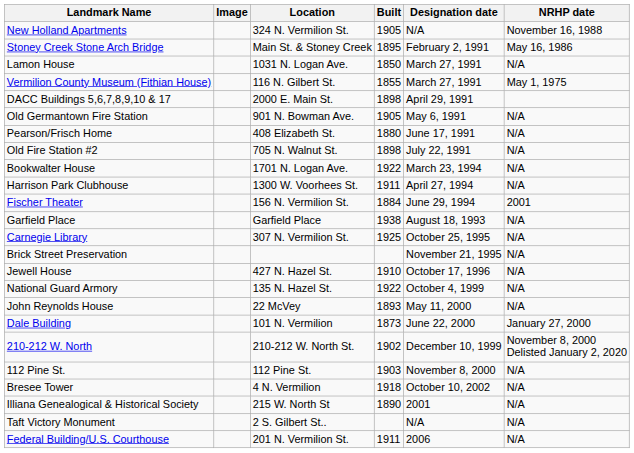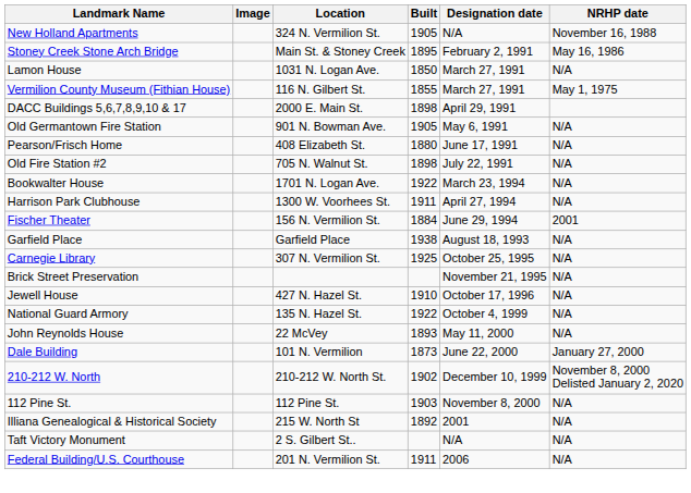- row: Bresee Tower | 4 N. Vermilion | 1918 | October 10, 2002 | N/A
Illiana Genealogical & Historical Society | Built: 1890 -> 1892
